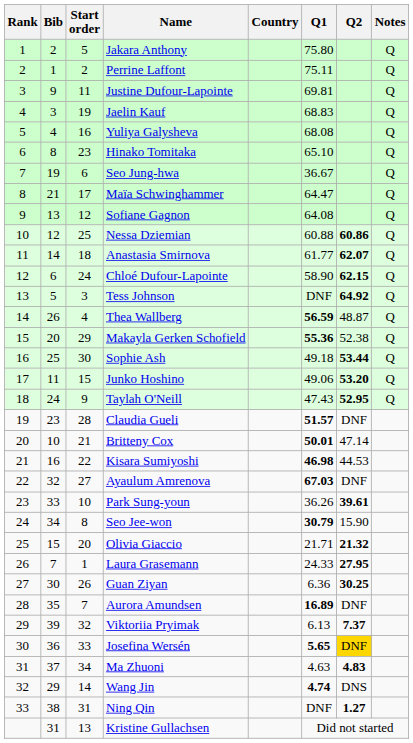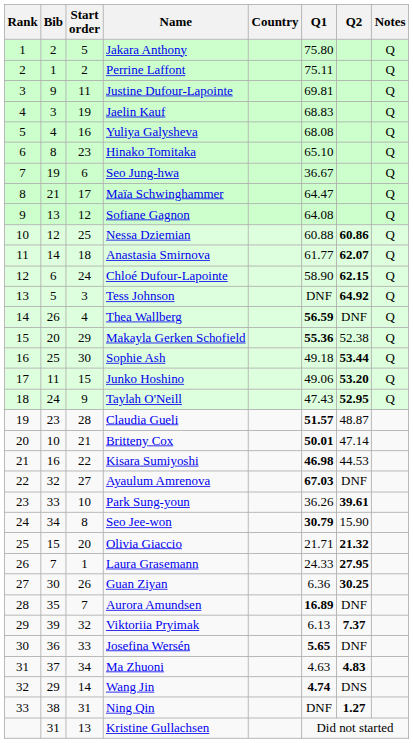Thea Wallberg | Q2: 48.87 -> DNF
Claudia Gueli | Q2: DNF -> 48.87
Josefina Wersén | Q2: gold background -> no background
